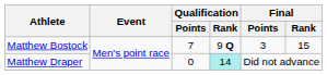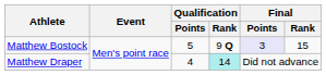Matthew Bostock | Qualification / Points: 7 -> 5
Matthew Bostock | Final / Points: no background -> lavender background
Matthew Draper | Qualification / Points: 0 -> 4
